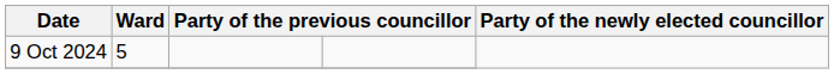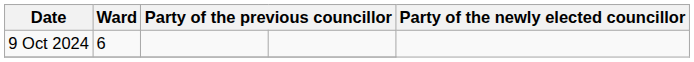9 Oct 2024 | Ward: 5 -> 6
